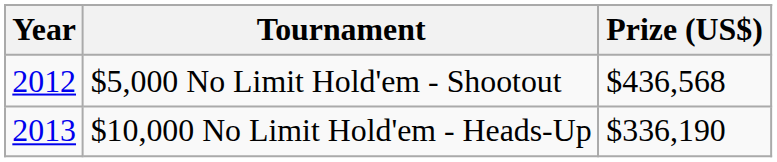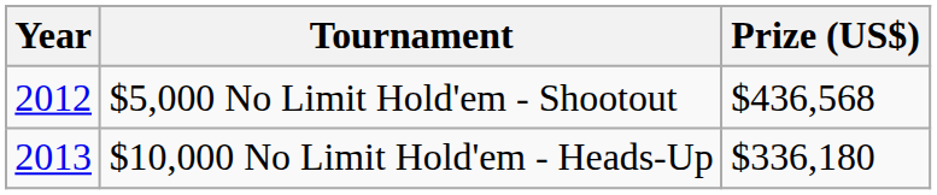$10,000 No Limit Hold'em - Heads-Up | Prize (US$): $336,190 -> $336,180
